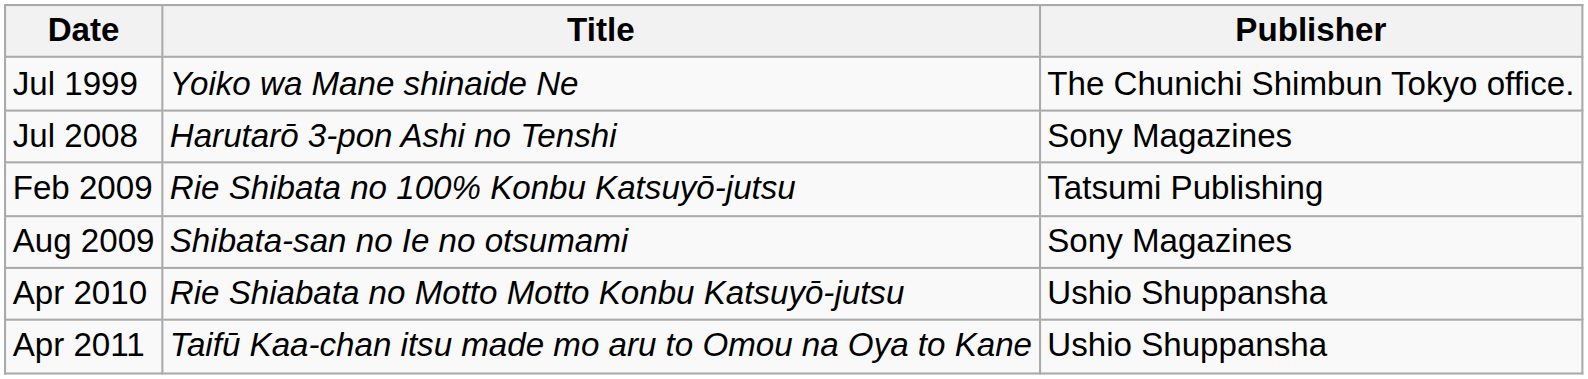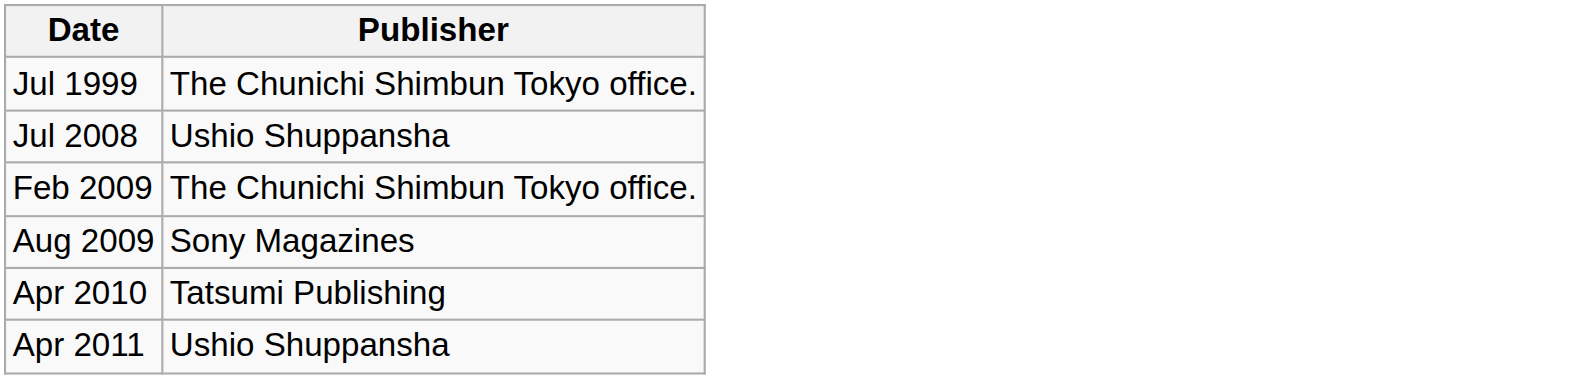- column: Title | Yoiko wa Mane shinaide Ne | Harutarō 3-pon Ashi no Tenshi | Rie Shibata no 100% Konbu Katsuyō-jutsu | Shibata-san no Ie no otsumami | Rie Shiabata no Motto Motto Konbu Katsuyō-jutsu | Taifū Kaa-chan itsu made mo aru to Omou na Oya to Kane
Jul 2008 | Publisher: Sony Magazines -> Ushio Shuppansha
Feb 2009 | Publisher: Tatsumi Publishing -> The Chunichi Shimbun Tokyo office.
Apr 2010 | Publisher: Ushio Shuppansha -> Tatsumi Publishing
